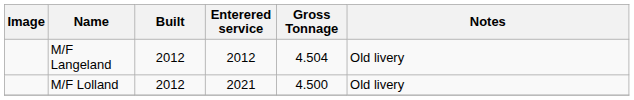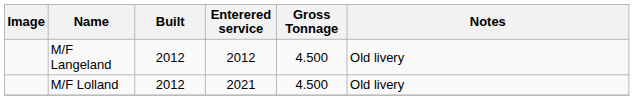M/F Langeland | Gross Tonnage: 4.504 -> 4.500
